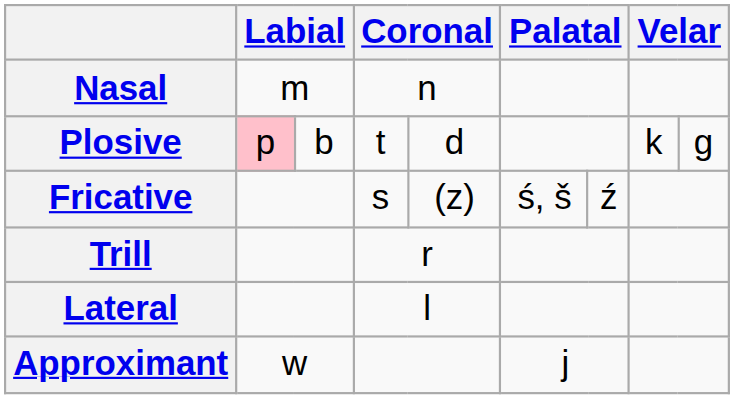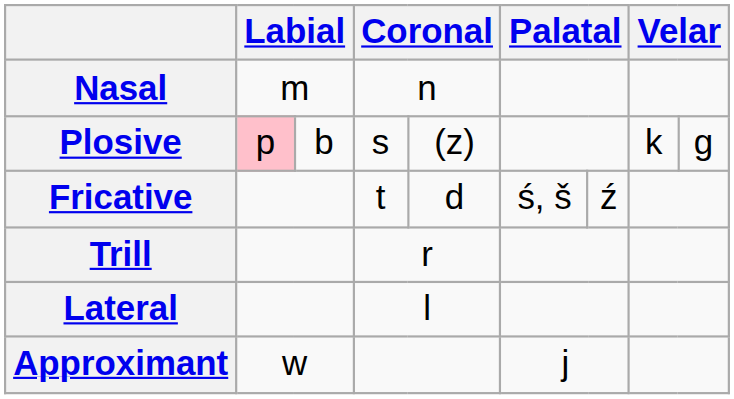Plosive | column 4: t -> s
Plosive | column 5: d -> (z)
Fricative | column 4: s -> t
Fricative | column 5: (z) -> d
